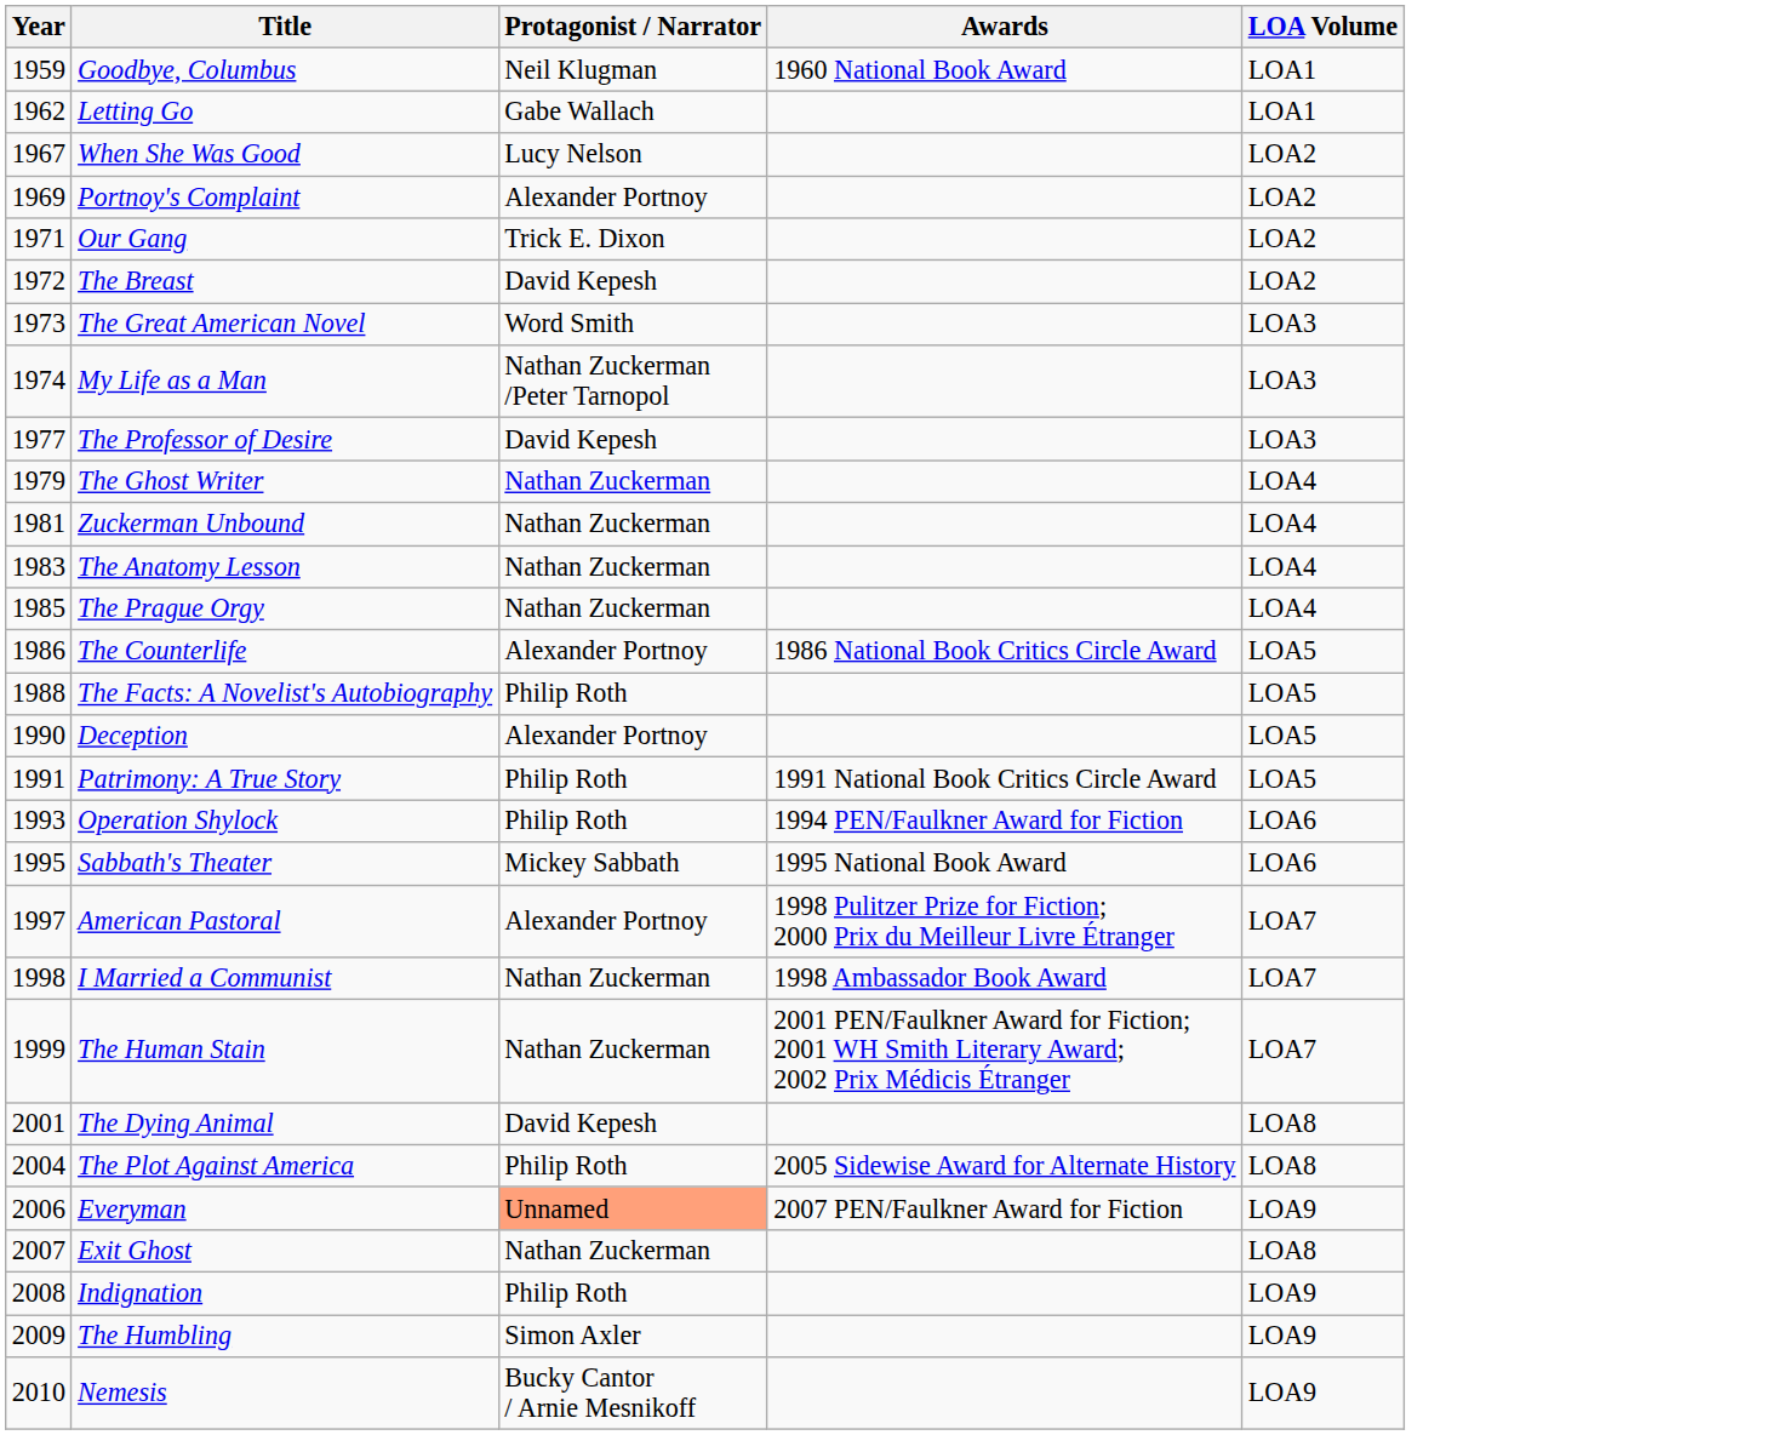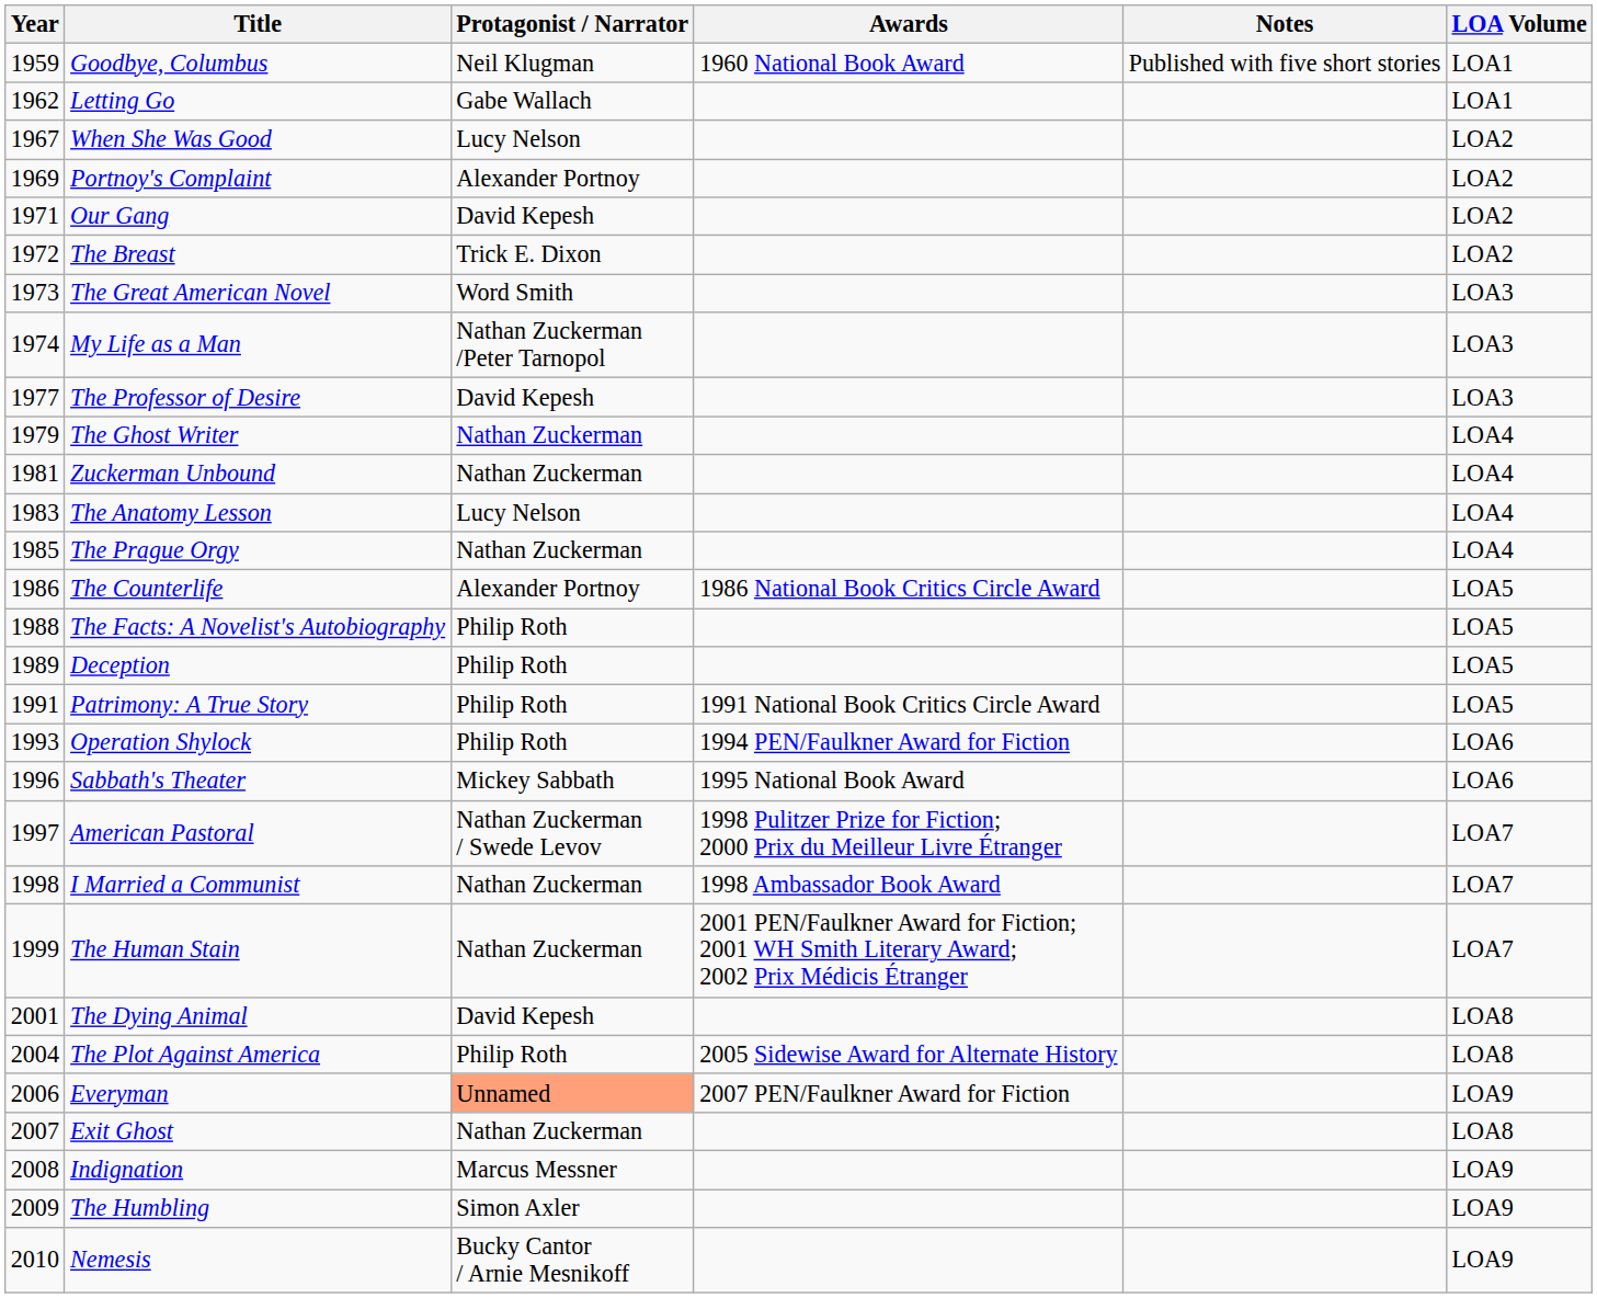+ column: Notes | Published with five short stories
Our Gang | Protagonist / Narrator: Trick E. Dixon -> David Kepesh
The Breast | Protagonist / Narrator: David Kepesh -> Trick E. Dixon
The Anatomy Lesson | Protagonist / Narrator: Nathan Zuckerman -> Lucy Nelson
Deception | Year: 1990 -> 1989
Deception | Protagonist / Narrator: Alexander Portnoy -> Philip Roth
Sabbath's Theater | Year: 1995 -> 1996
American Pastoral | Protagonist / Narrator: Alexander Portnoy -> Nathan Zuckerman / Swede Levov
Indignation | Protagonist / Narrator: Philip Roth -> Marcus Messner
